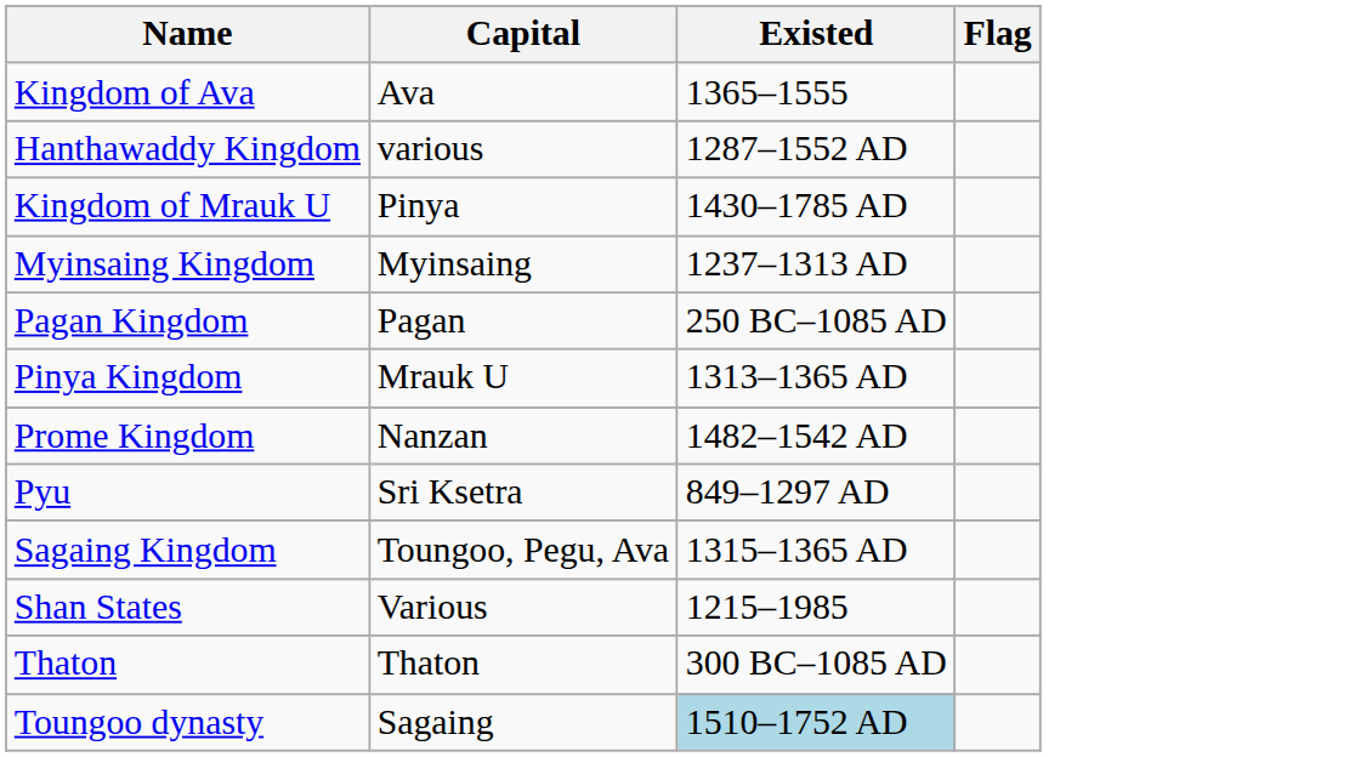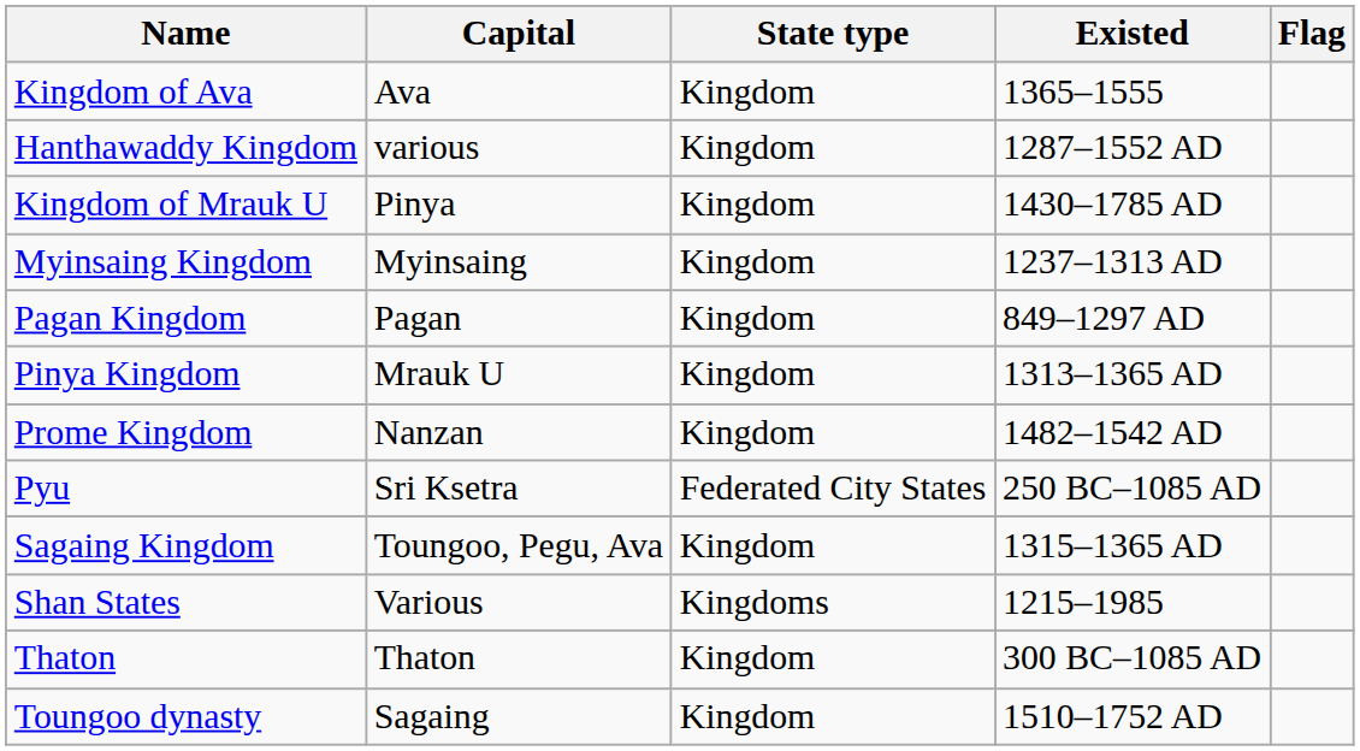+ column: State type | Kingdom | Kingdom | Kingdom | Kingdom | Kingdom | Kingdom | Kingdom | Federated City States | Kingdom | Kingdoms | Kingdom | Kingdom
Pagan Kingdom | Existed: 250 BC–1085 AD -> 849–1297 AD
Pyu | Existed: 849–1297 AD -> 250 BC–1085 AD
Toungoo dynasty | Existed: lightblue background -> no background
